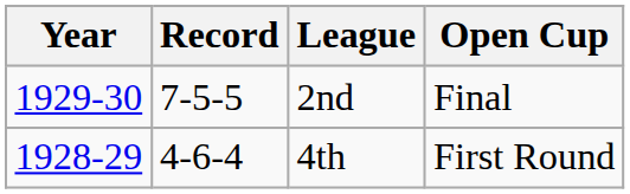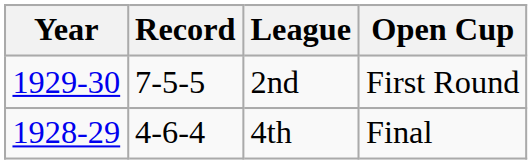2nd | Open Cup: Final -> First Round
4th | Open Cup: First Round -> Final
